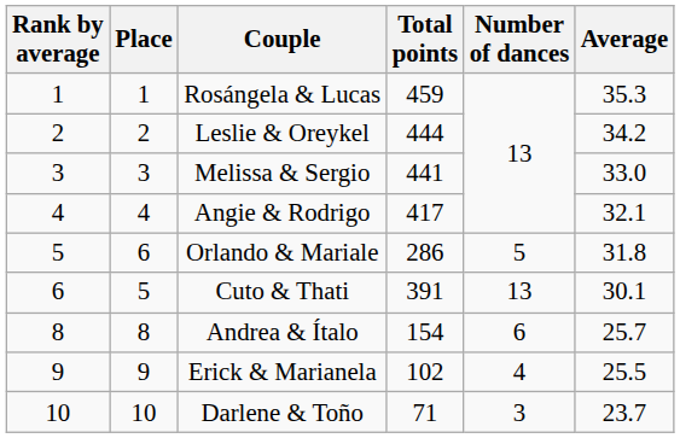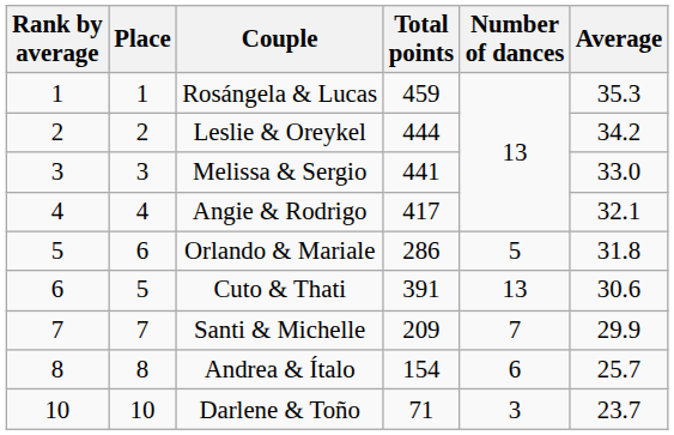Cuto & Thati | Average: 30.1 -> 30.6
+ row: 7 | 7 | Santi & Michelle | 209 | 7 | 29.9
- row: 9 | 9 | Erick & Marianela | 102 | 4 | 25.5
